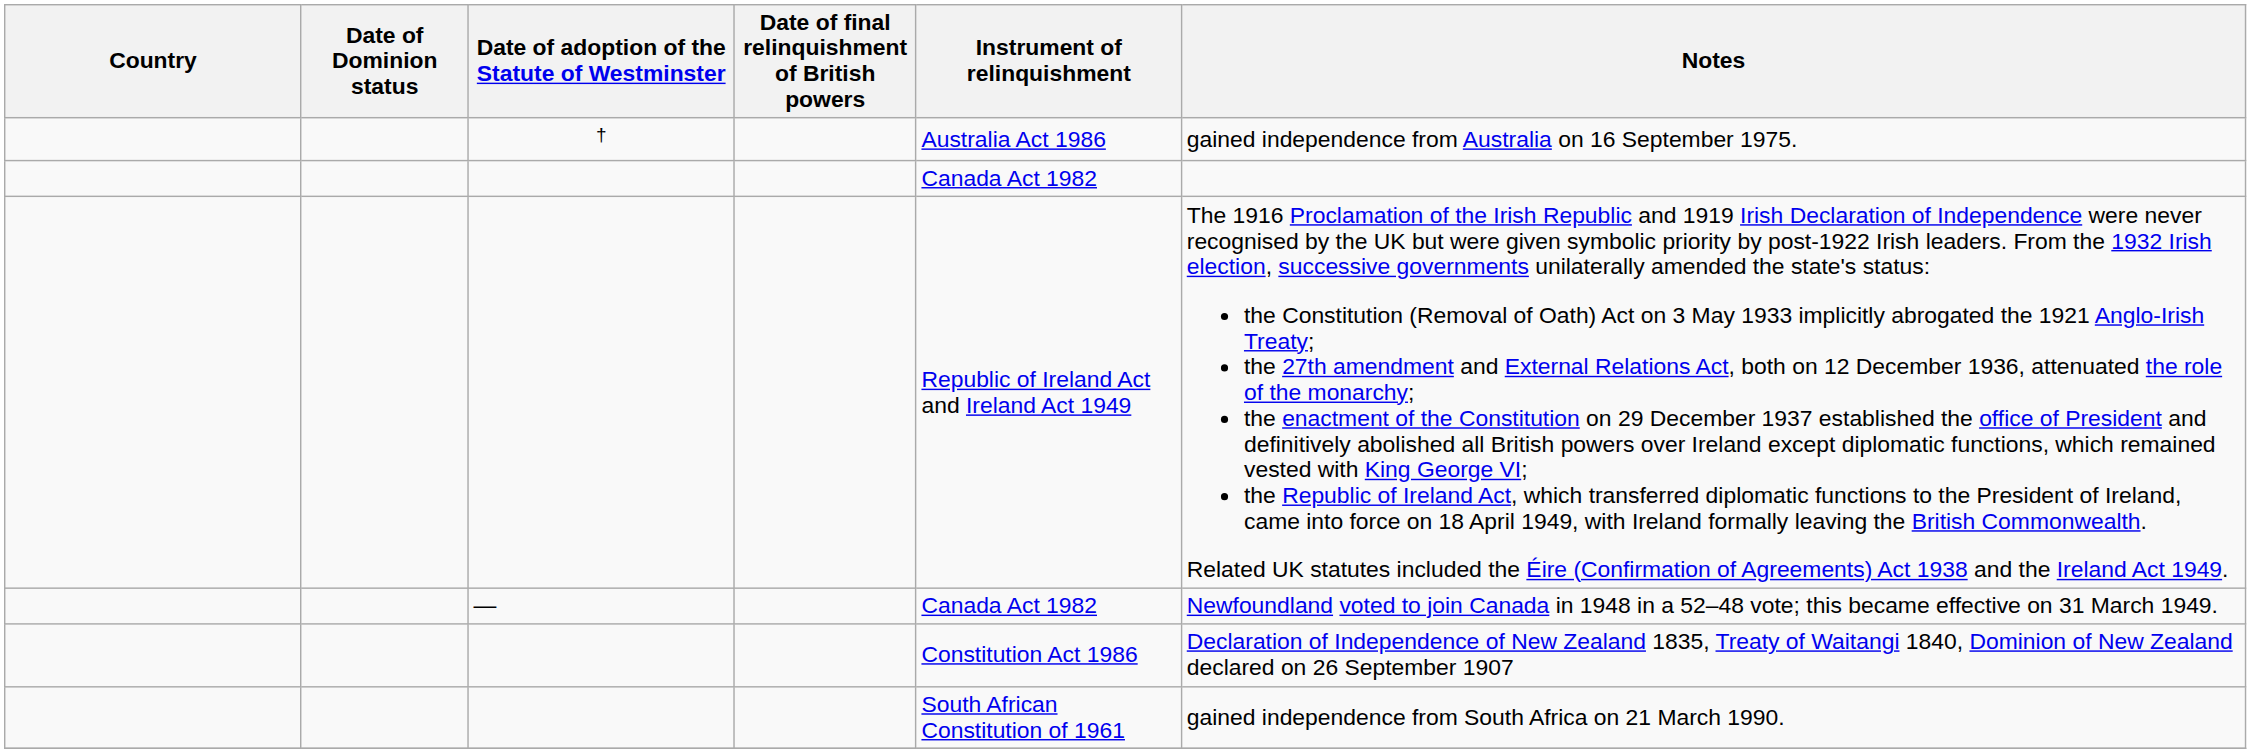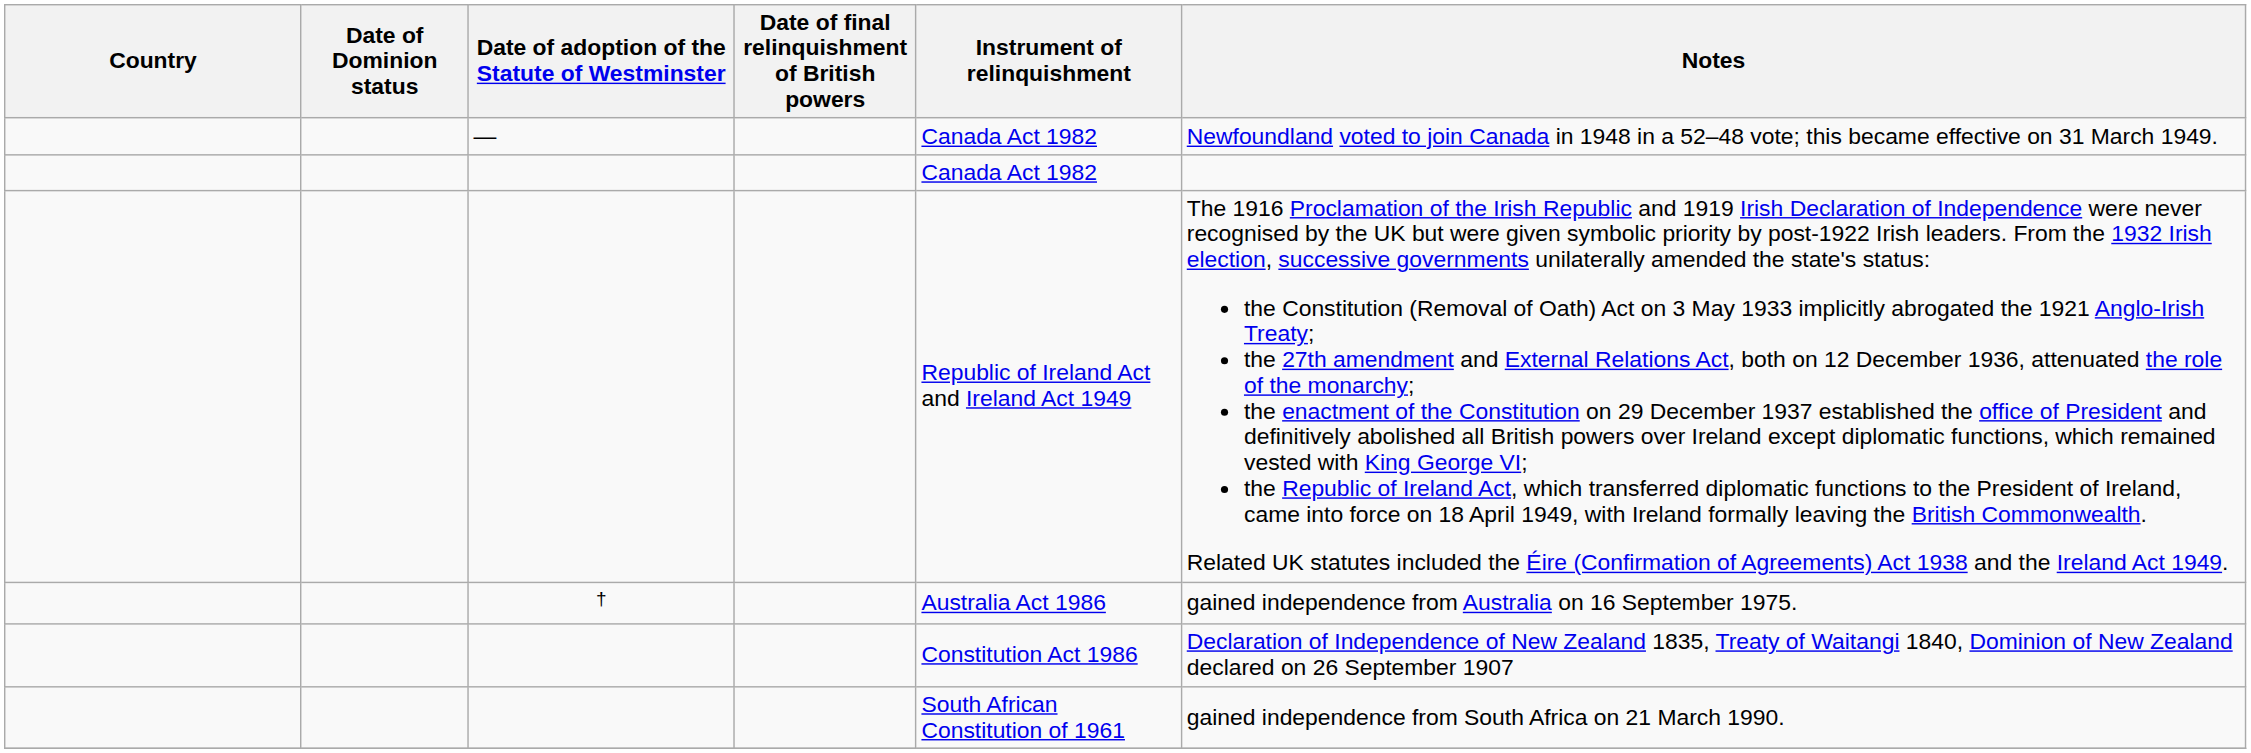rows swapped: † <-> —
